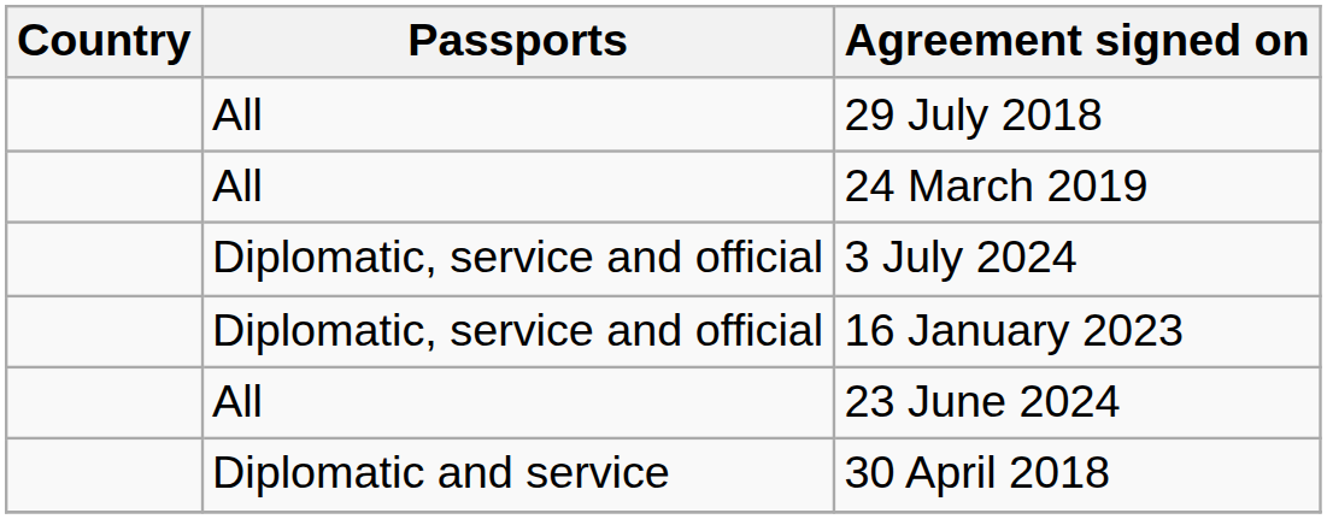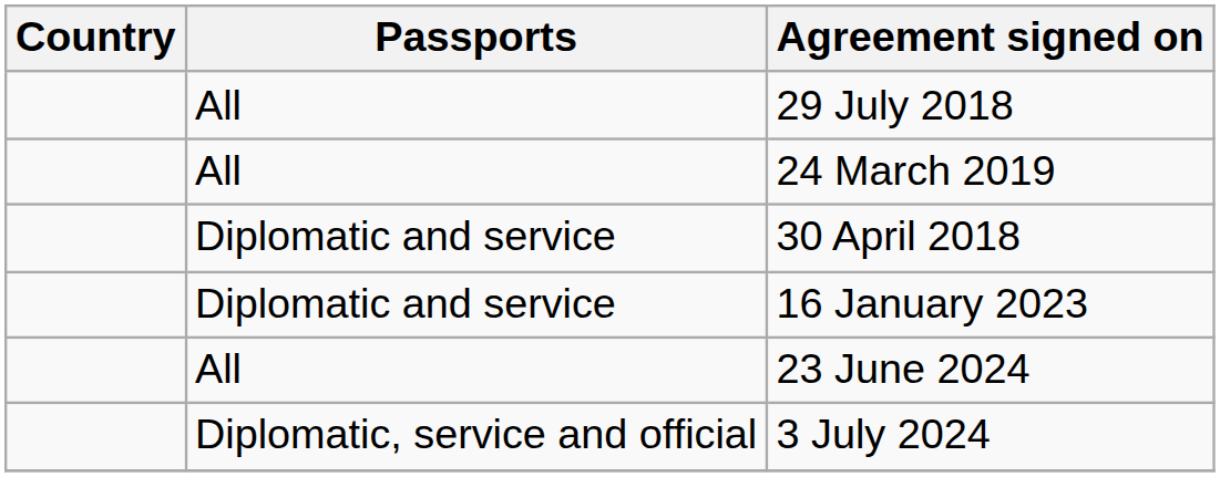rows swapped: 30 April 2018 <-> 3 July 2024
16 January 2023 | Passports: Diplomatic, service and official -> Diplomatic and service
